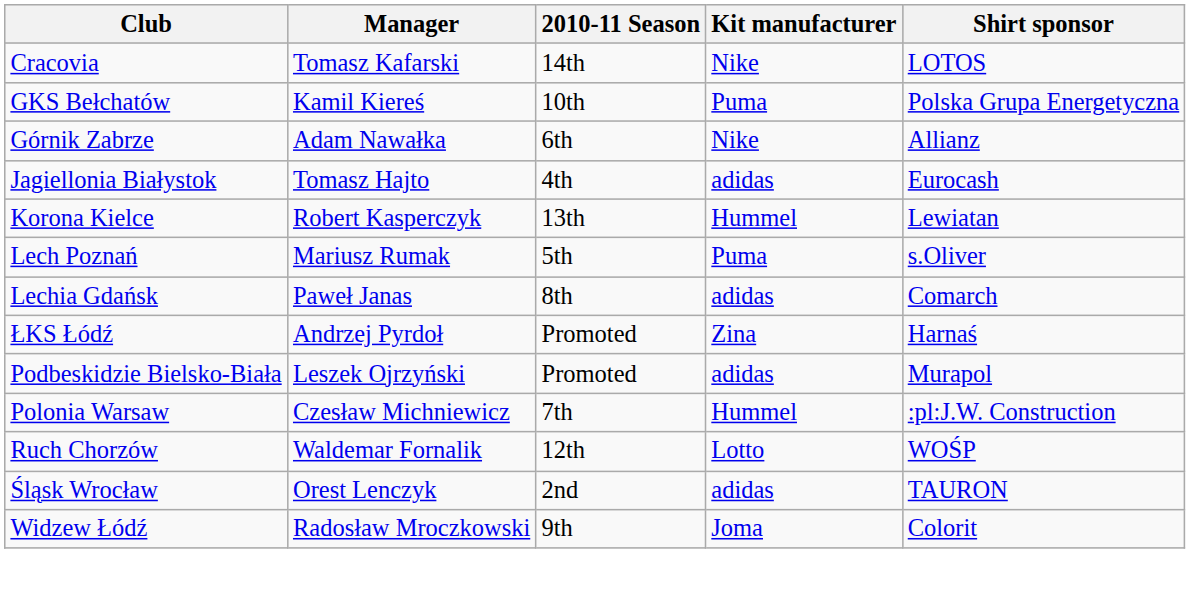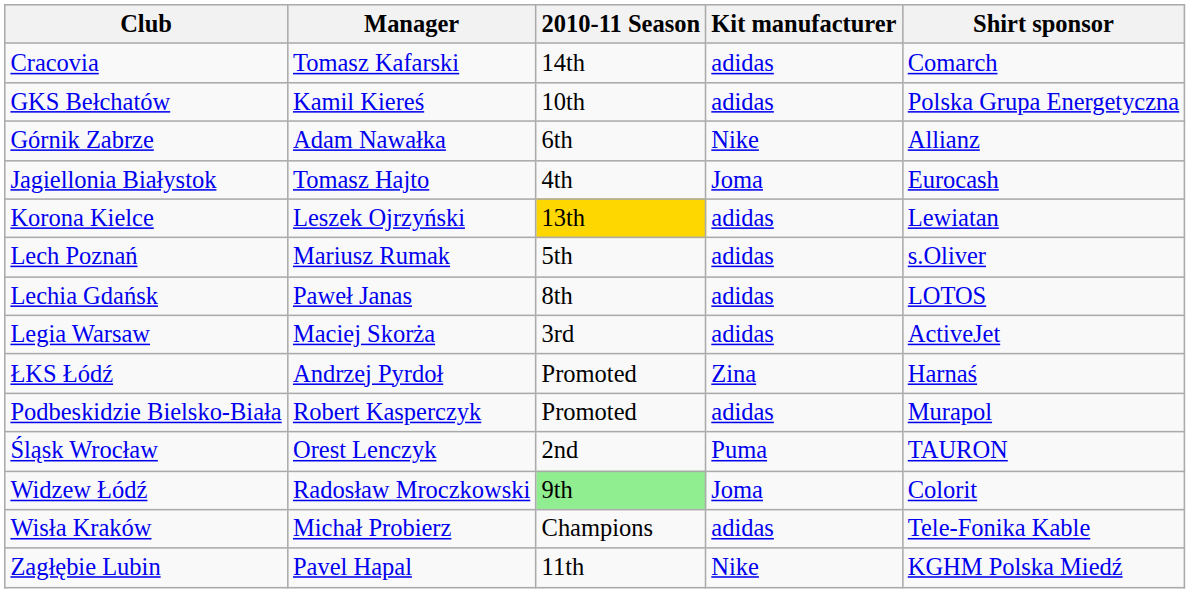Cracovia | Kit manufacturer: Nike -> adidas
Cracovia | Shirt sponsor: LOTOS -> Comarch
GKS Bełchatów | Kit manufacturer: Puma -> adidas
Jagiellonia Białystok | Kit manufacturer: adidas -> Joma
Korona Kielce | Manager: Robert Kasperczyk -> Leszek Ojrzyński
Korona Kielce | 2010-11 Season: no background -> gold background
Korona Kielce | Kit manufacturer: Hummel -> adidas
Lech Poznań | Kit manufacturer: Puma -> adidas
Lechia Gdańsk | Shirt sponsor: Comarch -> LOTOS
+ row: Legia Warsaw | Maciej Skorża | 3rd | adidas | ActiveJet
Podbeskidzie Bielsko-Biała | Manager: Leszek Ojrzyński -> Robert Kasperczyk
- row: Polonia Warsaw | Czesław Michniewicz | 7th | Hummel | :pl:J.W. Construction
- row: Ruch Chorzów | Waldemar Fornalik | 12th | Lotto | WOŚP
Śląsk Wrocław | Kit manufacturer: adidas -> Puma
Widzew Łódź | 2010-11 Season: no background -> lightgreen background
+ row: Wisła Kraków | Michał Probierz | Champions | adidas | Tele-Fonika Kable
+ row: Zagłębie Lubin | Pavel Hapal | 11th | Nike | KGHM Polska Miedź
